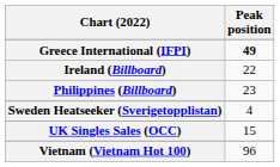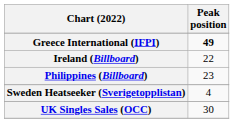UK Singles Sales (OCC) | Peak position: 15 -> 30
- row: Vietnam (Vietnam Hot 100) | 96
